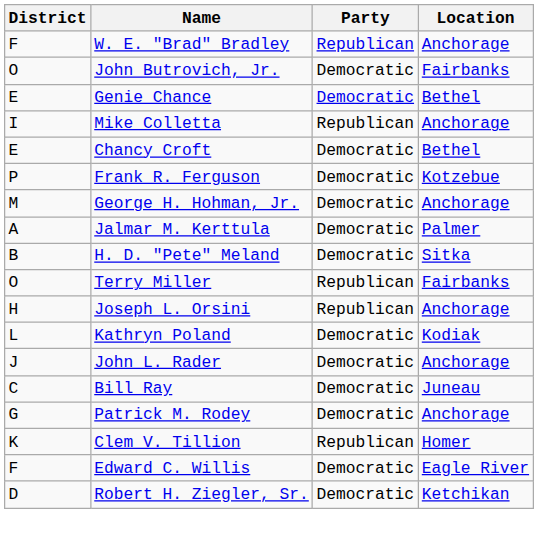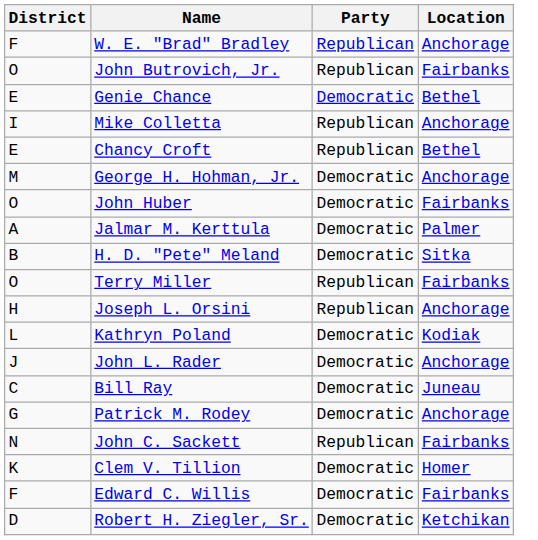John Butrovich, Jr. | Party: Democratic -> Republican
Chancy Croft | Party: Democratic -> Republican
- row: P | Frank R. Ferguson | Democratic | Kotzebue
+ row: O | John Huber | Democratic | Fairbanks
+ row: N | John C. Sackett | Republican | Fairbanks
Clem V. Tillion | Party: Republican -> Democratic
Edward C. Willis | Location: Eagle River -> Fairbanks
